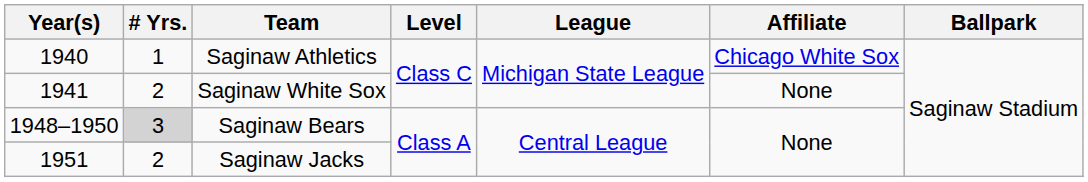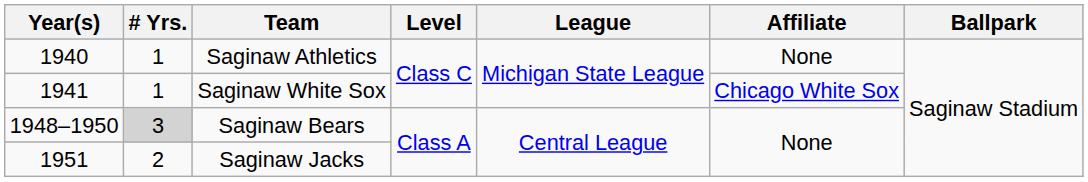Saginaw Athletics | Affiliate: Chicago White Sox -> None
Saginaw White Sox | # Yrs.: 2 -> 1
Saginaw White Sox | Affiliate: None -> Chicago White Sox
